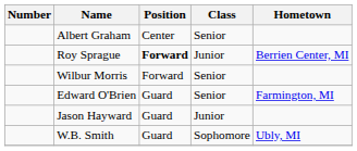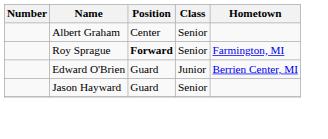Roy Sprague | Class: Junior -> Senior
Roy Sprague | Hometown: Berrien Center, MI -> Farmington, MI
- row: Wilbur Morris | Forward | Senior
Edward O'Brien | Class: Senior -> Junior
Edward O'Brien | Hometown: Farmington, MI -> Berrien Center, MI
Jason Hayward | Class: Junior -> Senior
- row: W.B. Smith | Guard | Sophomore | Ubly, MI
